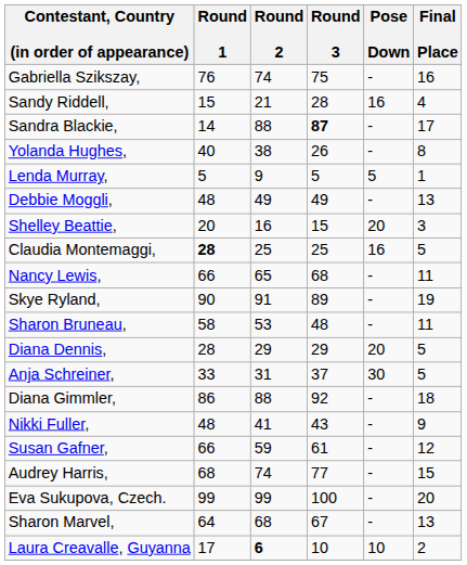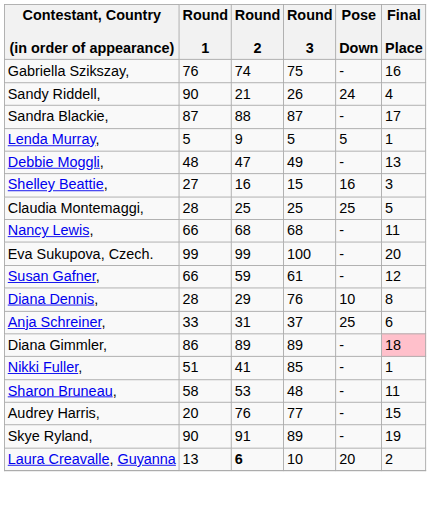Sandy Riddell, | Round 1: 15 -> 90
Sandy Riddell, | Round 3: 28 -> 26
Sandy Riddell, | Pose Down: 16 -> 24
Sandra Blackie, | Round 1: 14 -> 87
Sandra Blackie, | Round 3: bold -> normal
- row: Yolanda Hughes, | 40 | 38 | 26 | - | 8
Debbie Moggli, | Round 2: 49 -> 47
Shelley Beattie, | Round 1: 20 -> 27
Shelley Beattie, | Pose Down: 20 -> 16
Claudia Montemaggi, | Round 1: bold -> normal
Claudia Montemaggi, | Pose Down: 16 -> 25
Nancy Lewis, | Round 2: 65 -> 68
rows swapped: Skye Ryland, <-> Eva Sukupova, Czech.
rows swapped: Sharon Bruneau, <-> Susan Gafner,
Diana Dennis, | Round 3: 29 -> 76
Diana Dennis, | Pose Down: 20 -> 10
Diana Dennis, | Final Place: 5 -> 8
Anja Schreiner, | Pose Down: 30 -> 25
Anja Schreiner, | Final Place: 5 -> 6
Diana Gimmler, | Round 2: 88 -> 89
Diana Gimmler, | Round 3: 92 -> 89
Diana Gimmler, | Final Place: no background -> pink background
Nikki Fuller, | Round 1: 48 -> 51
Nikki Fuller, | Round 3: 43 -> 85
Nikki Fuller, | Final Place: 9 -> 1
Audrey Harris, | Round 1: 68 -> 20
Audrey Harris, | Round 2: 74 -> 76
- row: Sharon Marvel, | 64 | 68 | 67 | - | 13
Laura Creavalle, Guyanna | Round 1: 17 -> 13
Laura Creavalle, Guyanna | Pose Down: 10 -> 20
